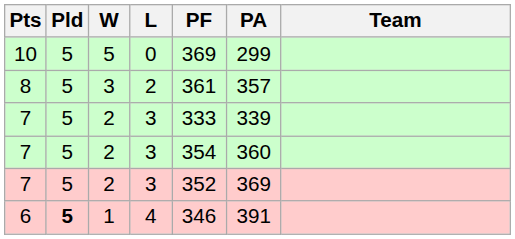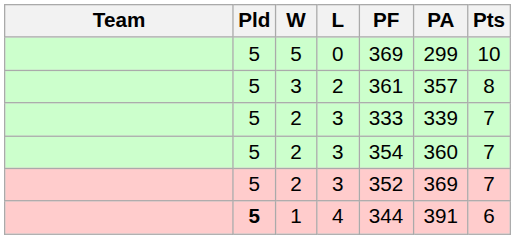columns swapped: Team <-> Pts
1 | PF: 346 -> 344
